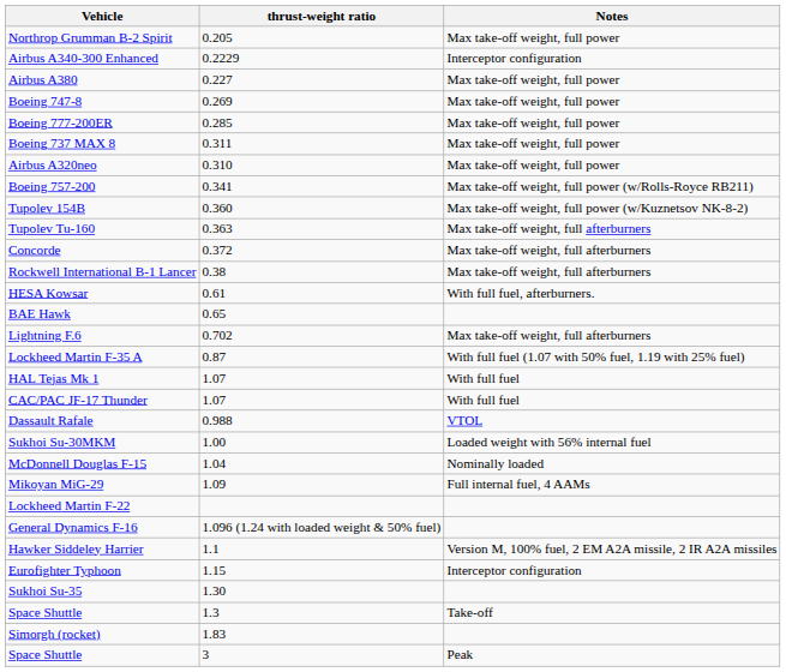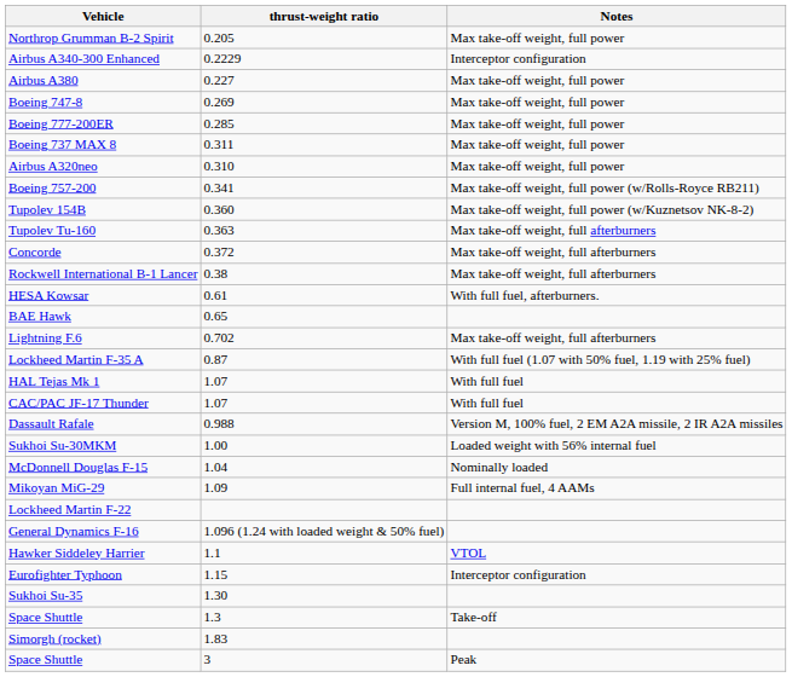Dassault Rafale | Notes: VTOL -> Version M, 100% fuel, 2 EM A2A missile, 2 IR A2A missiles
Hawker Siddeley Harrier | Notes: Version M, 100% fuel, 2 EM A2A missile, 2 IR A2A missiles -> VTOL
